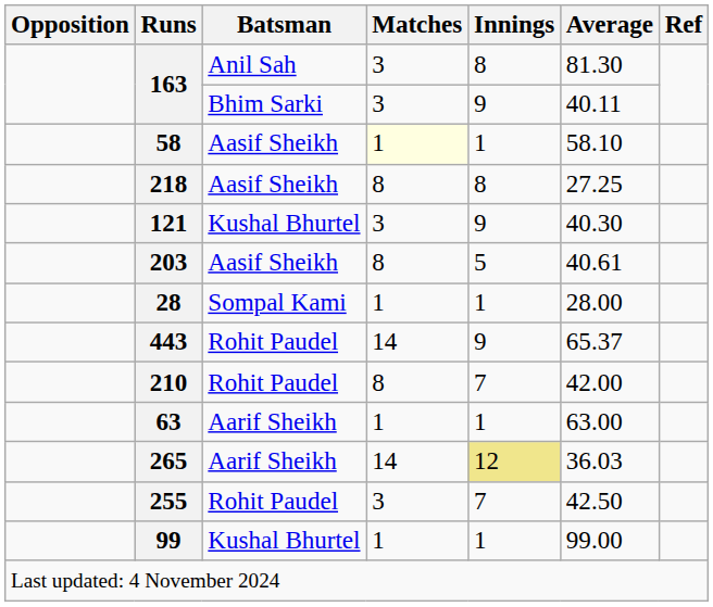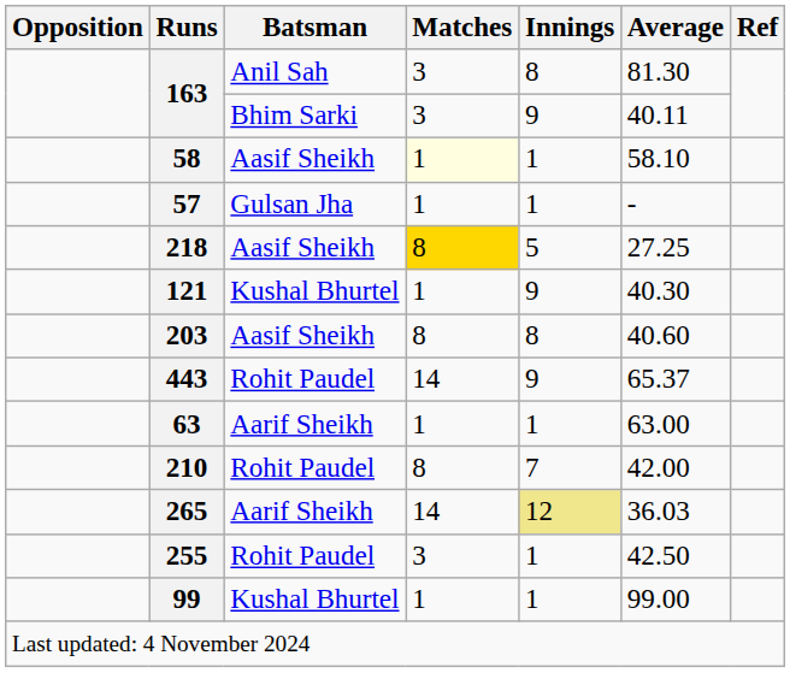+ row: 57 | Gulsan Jha | 1 | 1 | -
218 | Matches: no background -> gold background
218 | Innings: 8 -> 5
121 | Matches: 3 -> 1
203 | Innings: 5 -> 8
203 | Average: 40.61 -> 40.60
- row: 28 | Sompal Kami | 1 | 1 | 28.00
rows swapped: 210 <-> 63
255 | Innings: 7 -> 1
